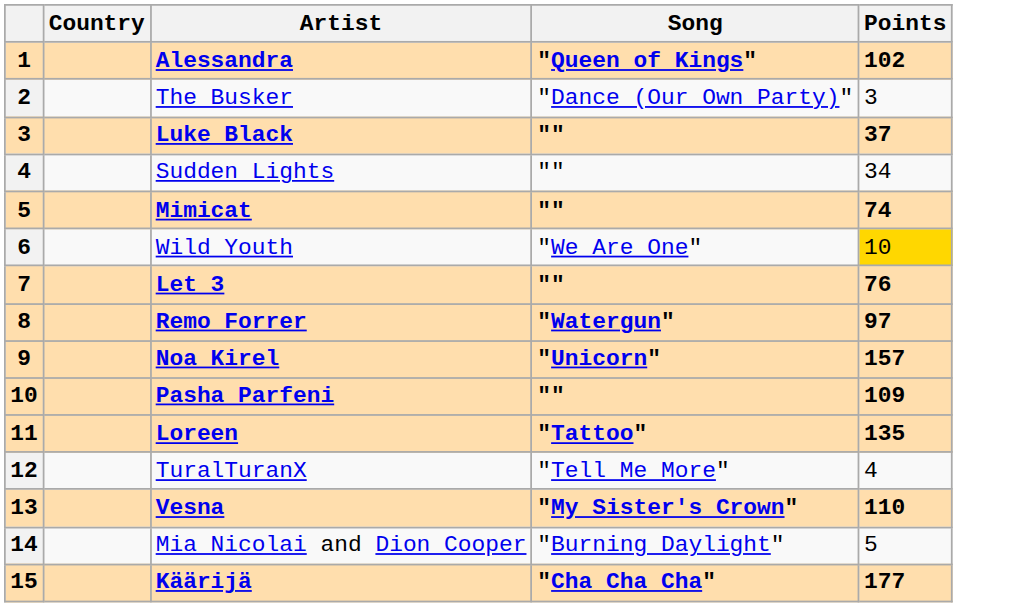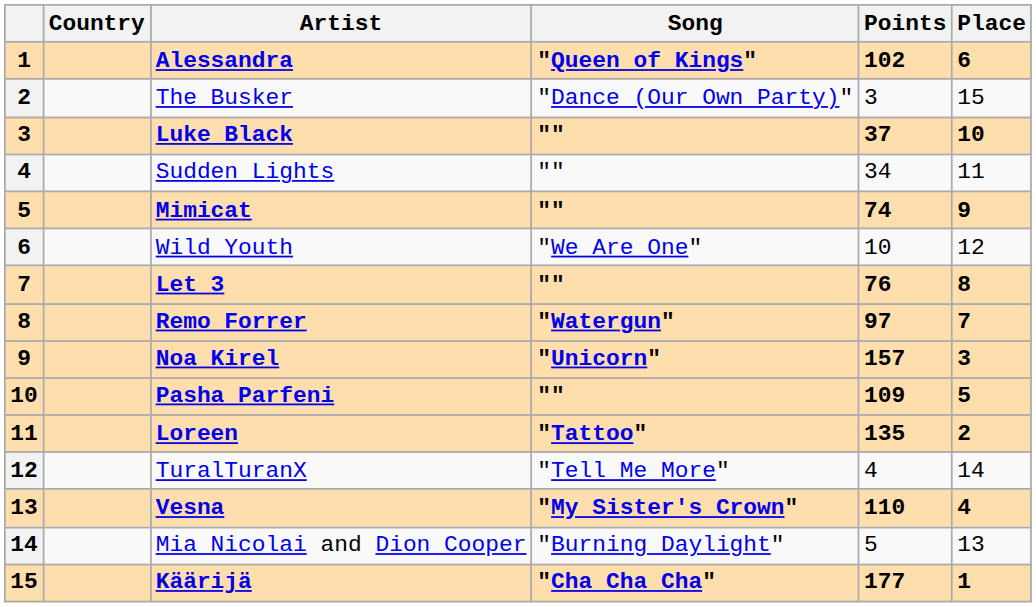+ column: Place | 6 | 15 | 10 | 11 | 9 | 12 | 8 | 7 | 3 | 5 | 2 | 14 | 4 | 13 | 1
Wild Youth | Points: gold background -> no background
